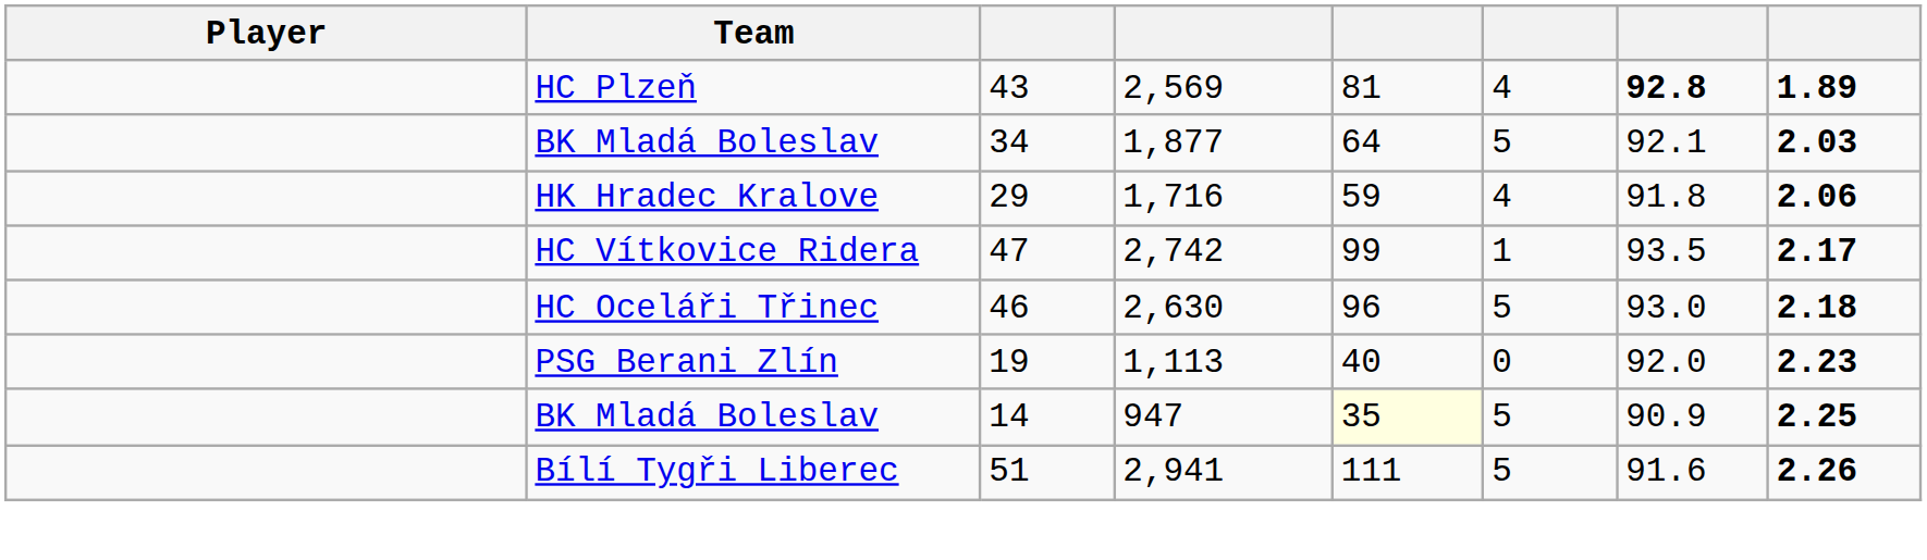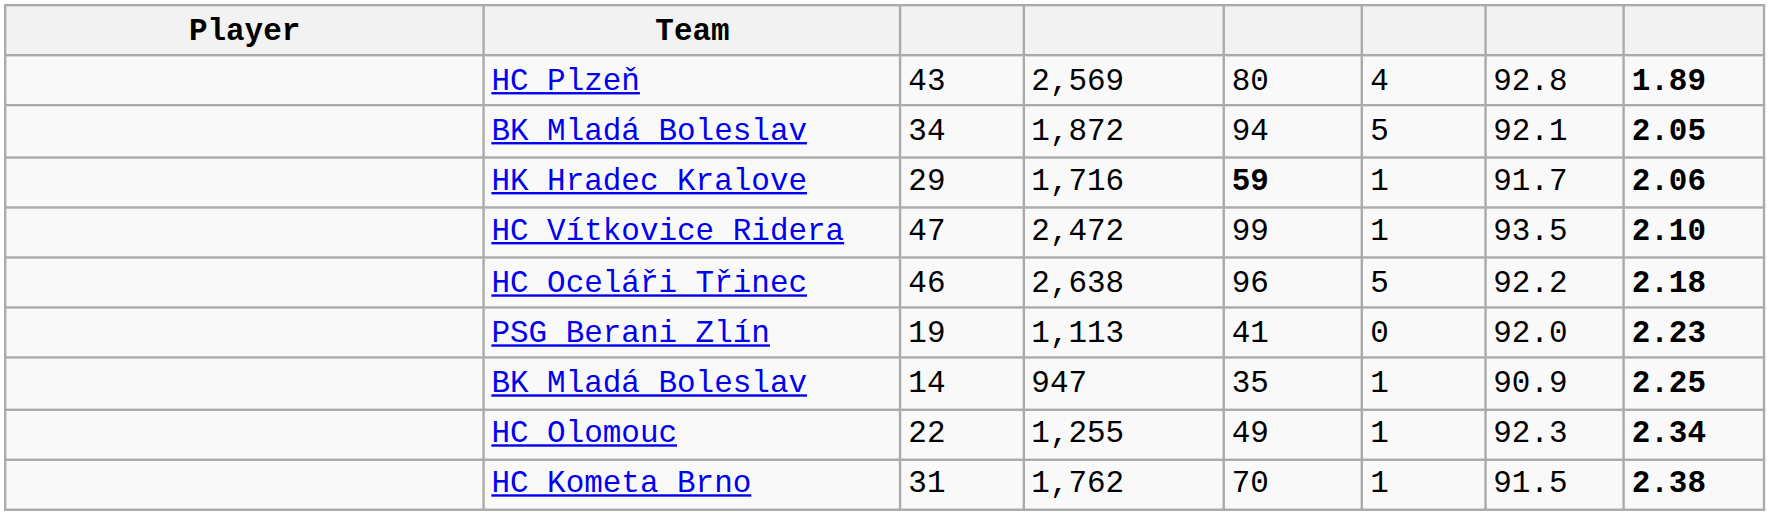HC Plzeň | column 5: 81 -> 80
HC Plzeň | column 7: bold -> normal
BK Mladá Boleslav / 34 | column 4: 1,877 -> 1,872
BK Mladá Boleslav / 34 | column 5: 64 -> 94
BK Mladá Boleslav / 34 | column 8: 2.03 -> 2.05
HK Hradec Kralove | column 5: normal -> bold
HK Hradec Kralove | column 6: 4 -> 1
HK Hradec Kralove | column 7: 91.8 -> 91.7
HC Vítkovice Ridera | column 4: 2,742 -> 2,472
HC Vítkovice Ridera | column 8: 2.17 -> 2.10
HC Oceláři Třinec | column 4: 2,630 -> 2,638
HC Oceláři Třinec | column 7: 93.0 -> 92.2
PSG Berani Zlín | column 5: 40 -> 41
BK Mladá Boleslav / 14 | column 5: lightyellow background -> no background
BK Mladá Boleslav / 14 | column 6: 5 -> 1
- row: Bílí Tygři Liberec | 51 | 2,941 | 111 | 5 | 91.6 | 2.26
+ row: HC Olomouc | 22 | 1,255 | 49 | 1 | 92.3 | 2.34
+ row: HC Kometa Brno | 31 | 1,762 | 70 | 1 | 91.5 | 2.38
